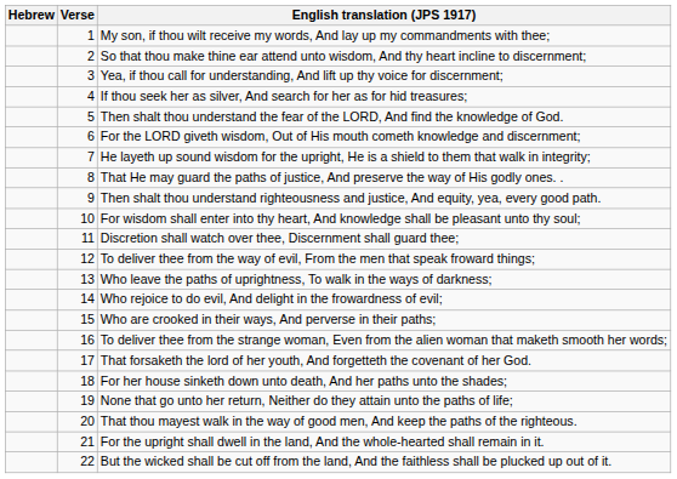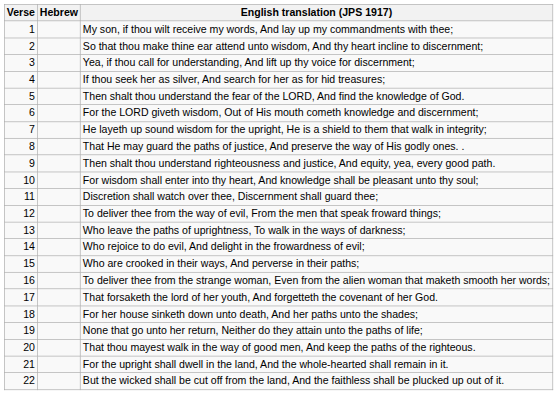columns swapped: Verse <-> Hebrew
